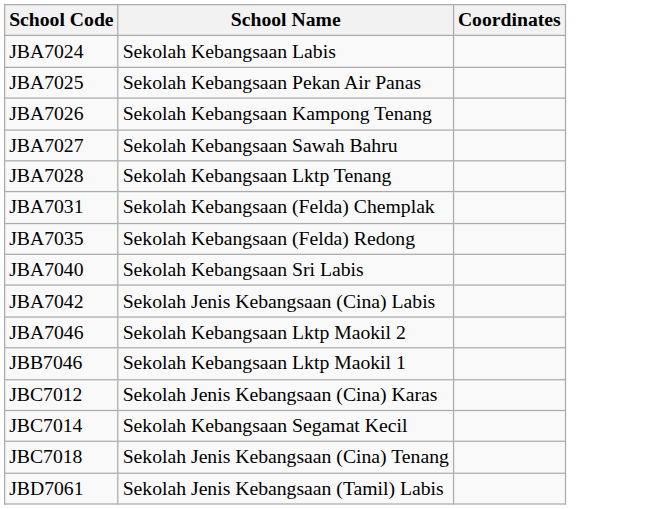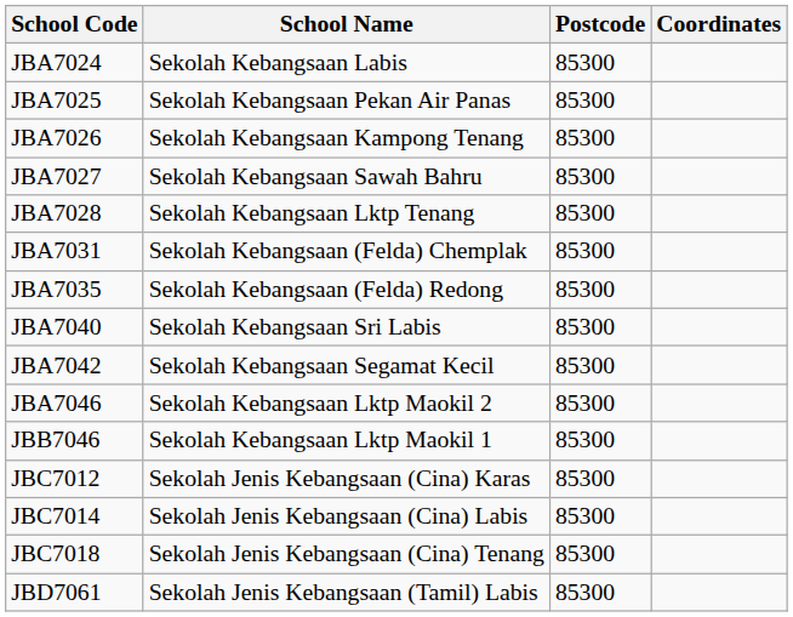+ column: Postcode | 85300 | 85300 | 85300 | 85300 | 85300 | 85300 | 85300 | 85300 | 85300 | 85300 | 85300 | 85300 | 85300 | 85300 | 85300
JBA7042 | School Name: Sekolah Jenis Kebangsaan (Cina) Labis -> Sekolah Kebangsaan Segamat Kecil
JBC7014 | School Name: Sekolah Kebangsaan Segamat Kecil -> Sekolah Jenis Kebangsaan (Cina) Labis
